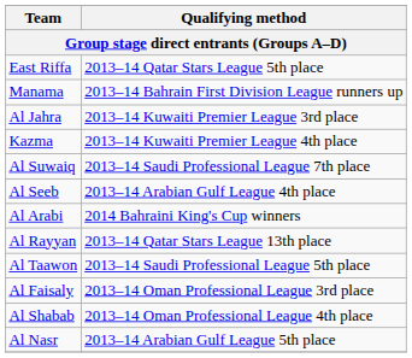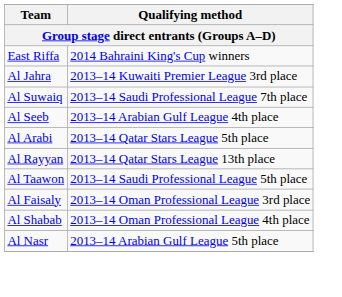East Riffa | Qualifying method: 2013–14 Qatar Stars League 5th place -> 2014 Bahraini King's Cup winners
- row: Manama | 2013–14 Bahrain First Division League runners up
- row: Kazma | 2013–14 Kuwaiti Premier League 4th place
Al Arabi | Qualifying method: 2014 Bahraini King's Cup winners -> 2013–14 Qatar Stars League 5th place
